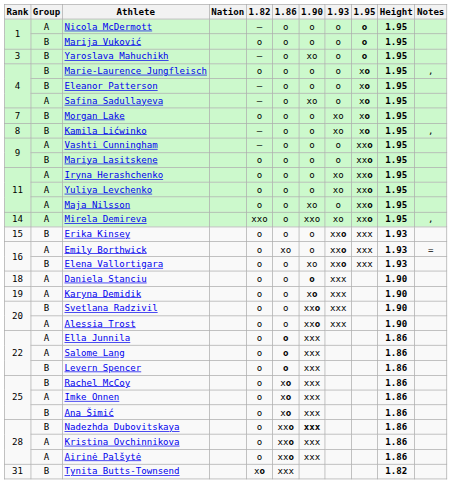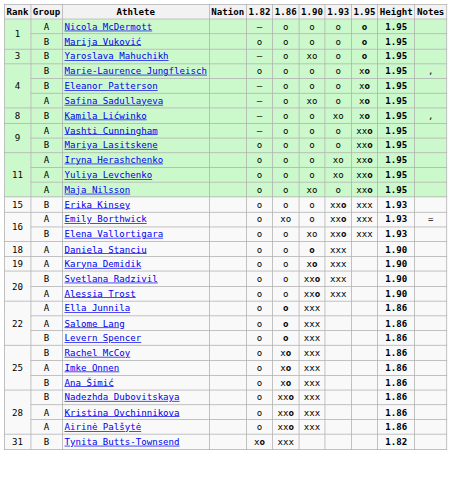- row: 7 | B | Morgan Lake | o | o | o | xo | xo | 1.95
- row: 14 | A | Mirela Demireva | xxo | o | xxo | xo | xxo | 1.95 | ,
Nadezhda Dubovitskaya | 1.90: bold -> normal
